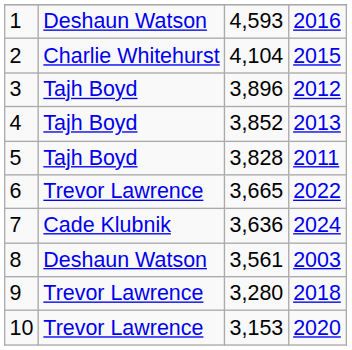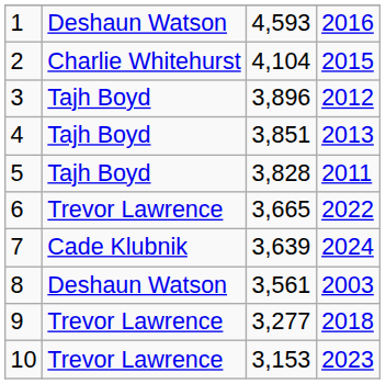4 | column 3: 3,852 -> 3,851
7 | column 3: 3,636 -> 3,639
9 | column 3: 3,280 -> 3,277
10 | column 4: 2020 -> 2023
